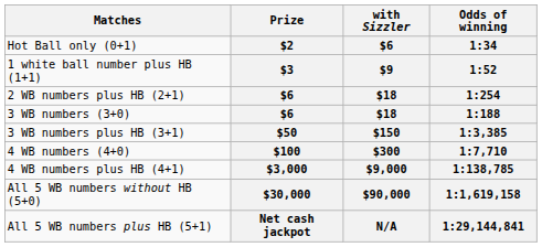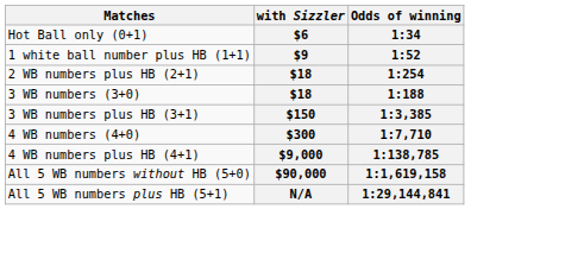- column: Prize | $2 | $3 | $6 | $6 | $50 | $100 | $3,000 | $30,000 | Net cash jackpot
